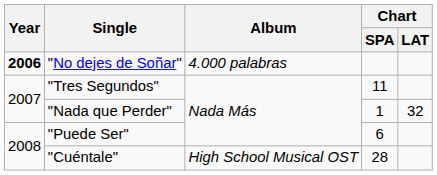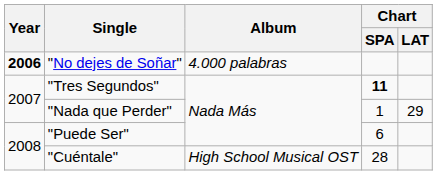"Tres Segundos" | Chart / SPA: normal -> bold
"Nada que Perder" | Chart / LAT: 32 -> 29
